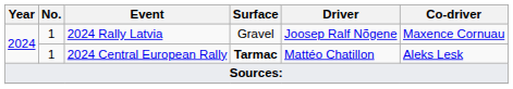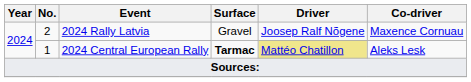2024 Rally Latvia | No.: 1 -> 2
2024 Central European Rally | Driver: no background -> khaki background
